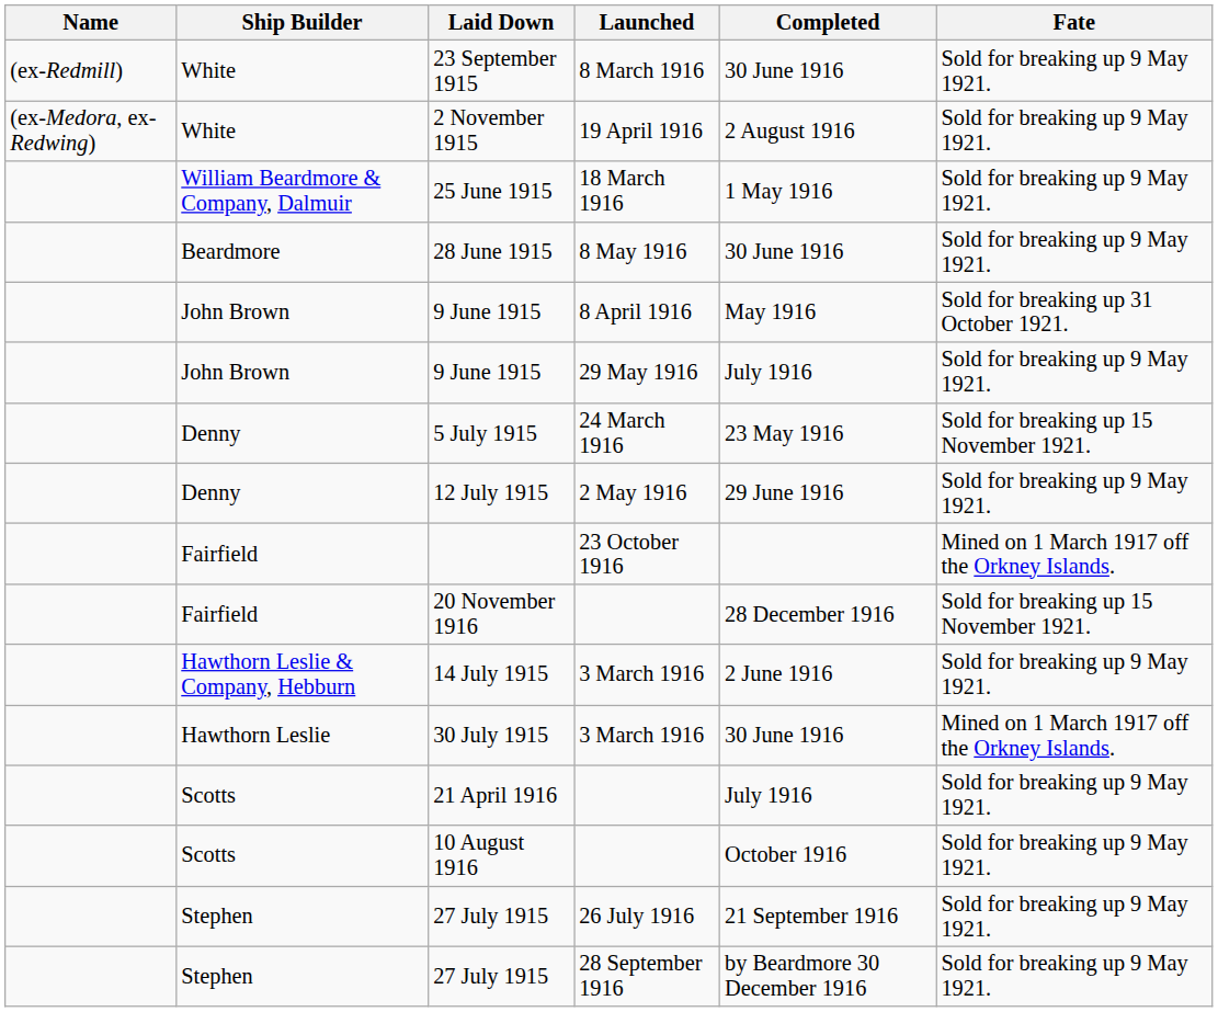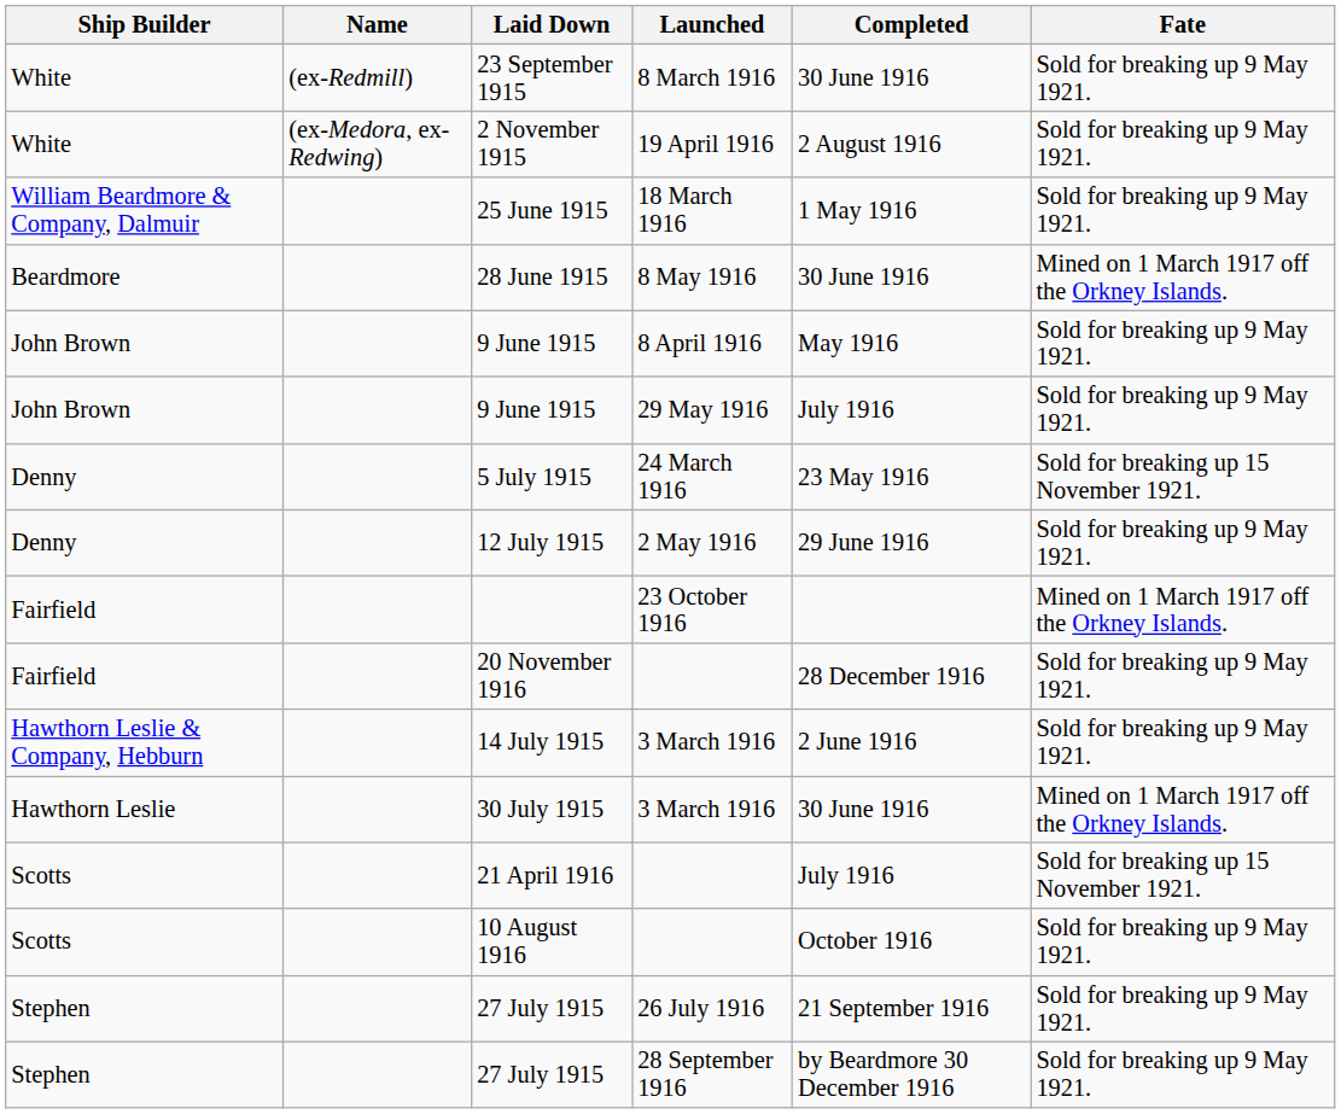columns swapped: Name <-> Ship Builder
28 June 1915 | Fate: Sold for breaking up 9 May 1921. -> Mined on 1 March 1917 off the Orkney Islands.
9 June 1915 / 8 April 1916 | Fate: Sold for breaking up 31 October 1921. -> Sold for breaking up 9 May 1921.
20 November 1916 | Fate: Sold for breaking up 15 November 1921. -> Sold for breaking up 9 May 1921.
21 April 1916 | Fate: Sold for breaking up 9 May 1921. -> Sold for breaking up 15 November 1921.
